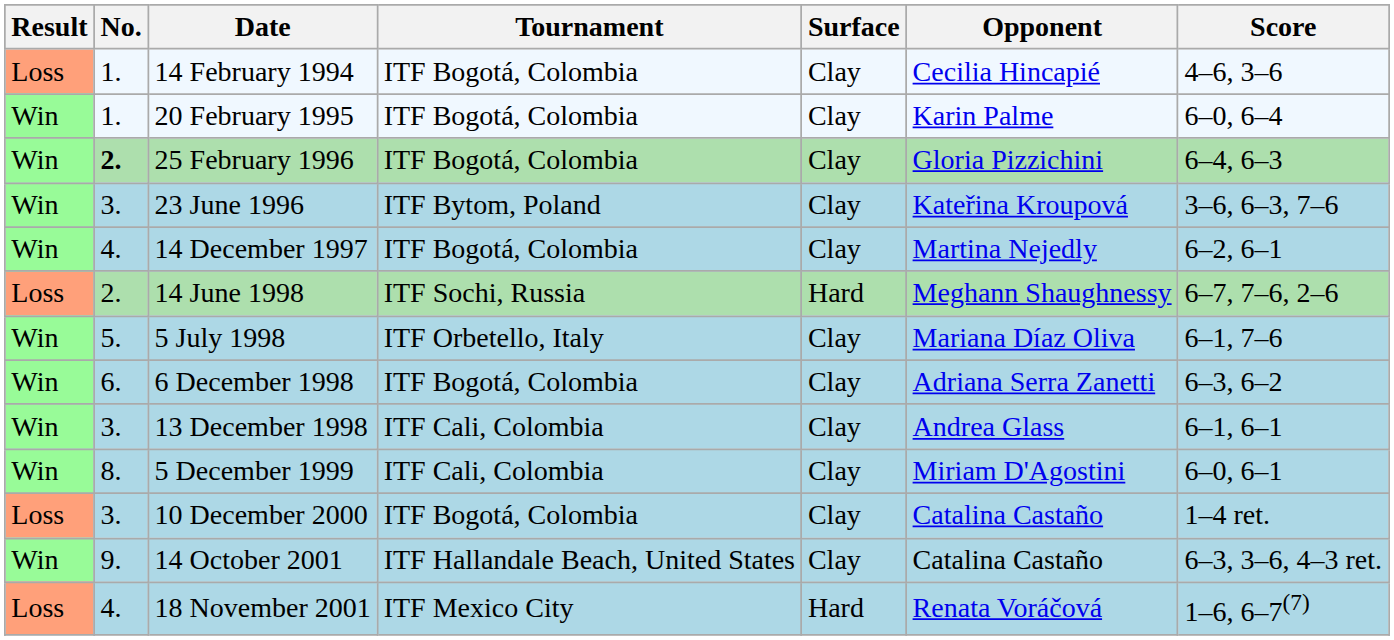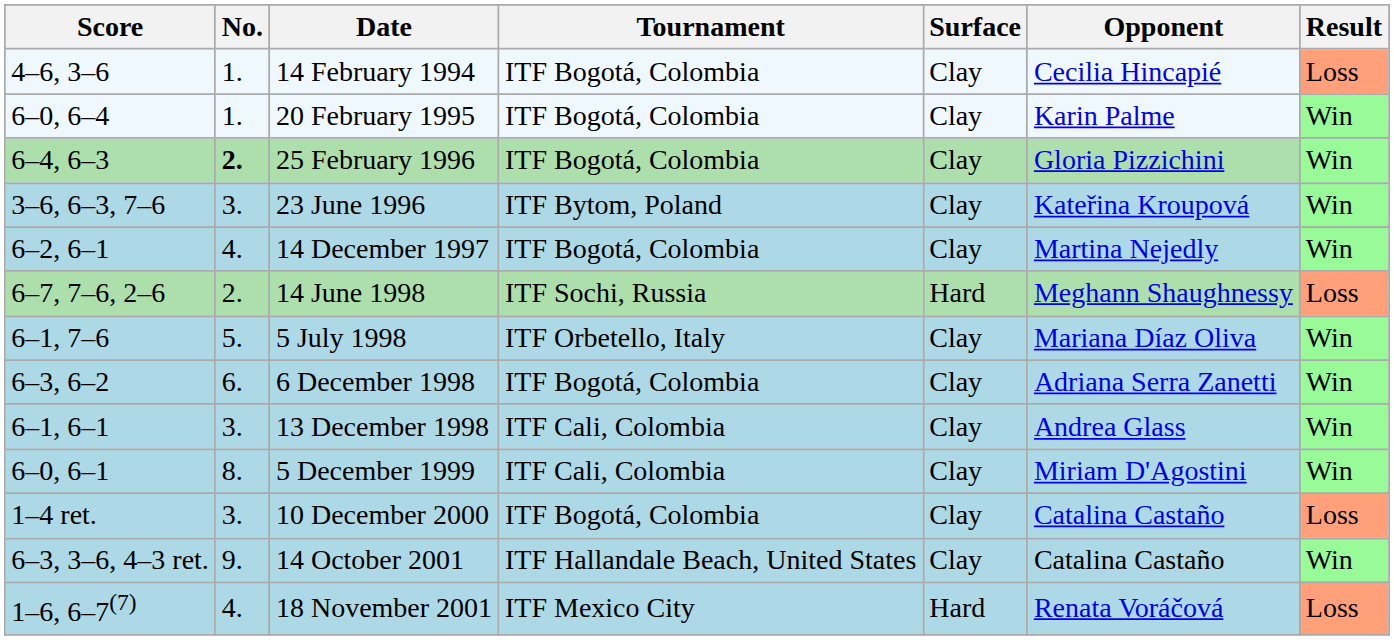columns swapped: Result <-> Score
